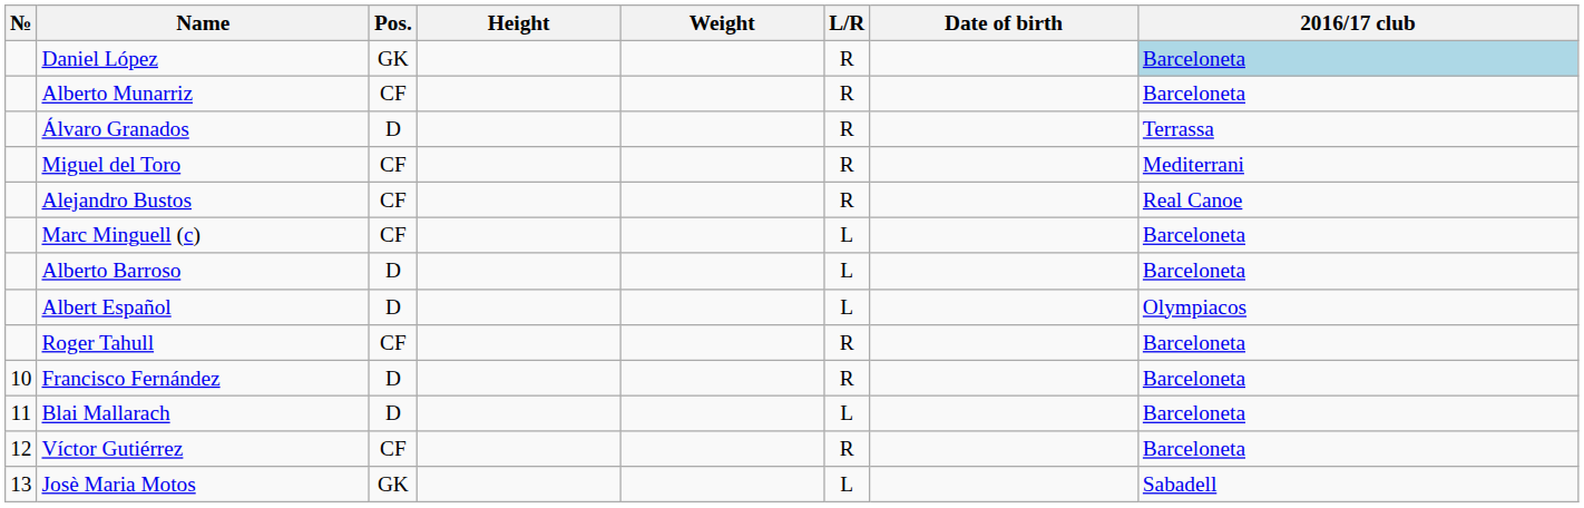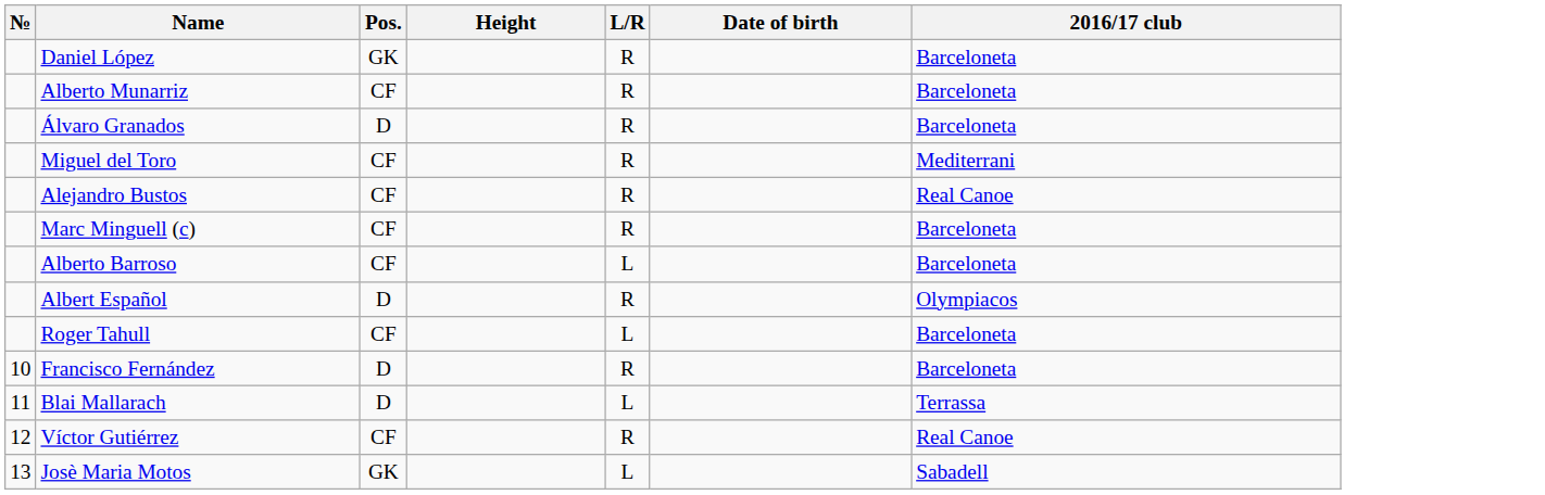- column: Weight
Daniel López | 2016/17 club: lightblue background -> no background
Álvaro Granados | 2016/17 club: Terrassa -> Barceloneta
Marc Minguell (c) | L/R: L -> R
Alberto Barroso | Pos.: D -> CF
Albert Español | L/R: L -> R
Roger Tahull | L/R: R -> L
Blai Mallarach | 2016/17 club: Barceloneta -> Terrassa
Víctor Gutiérrez | 2016/17 club: Barceloneta -> Real Canoe
